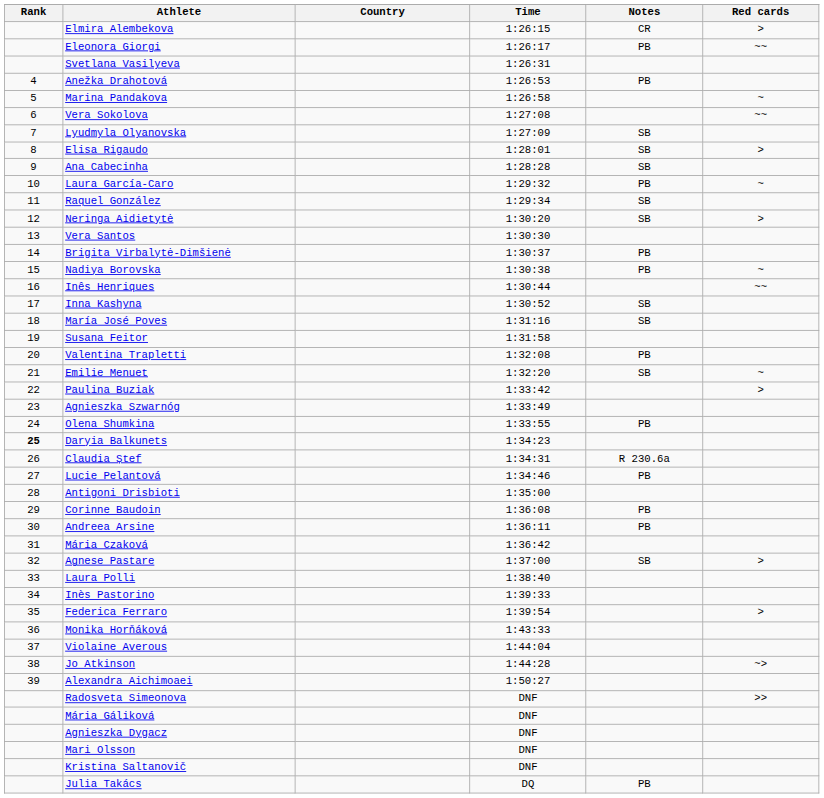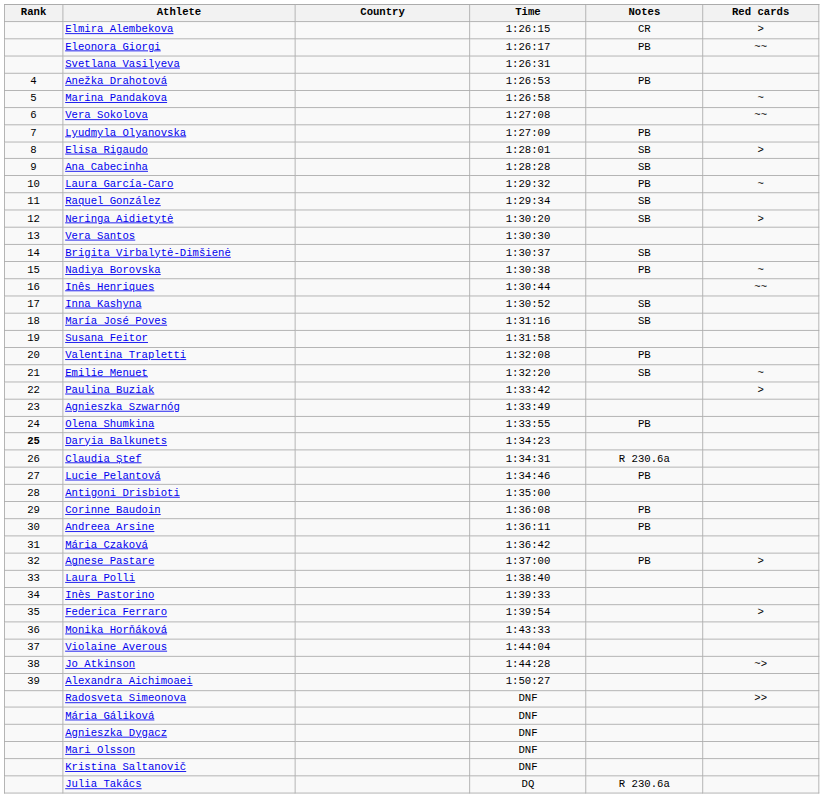Lyudmyla Olyanovska | Notes: SB -> PB
Brigita Virbalytė-Dimšienė | Notes: PB -> SB
Agnese Pastare | Notes: SB -> PB
Julia Takács | Notes: PB -> R 230.6a
